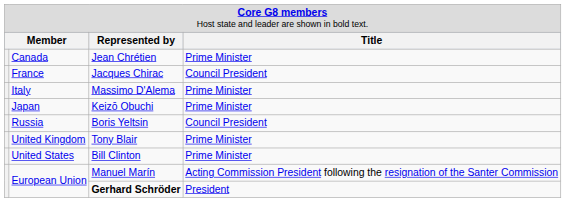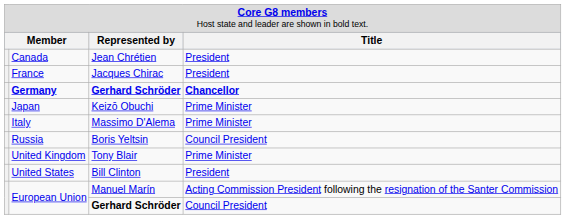Canada | column 4: Prime Minister -> President
France | column 4: Council President -> President
+ row: Germany | Gerhard Schröder | Chancellor
rows swapped: Italy <-> Japan
United States | column 4: Prime Minister -> President
European Union / Gerhard Schröder | column 4: President -> Council President
